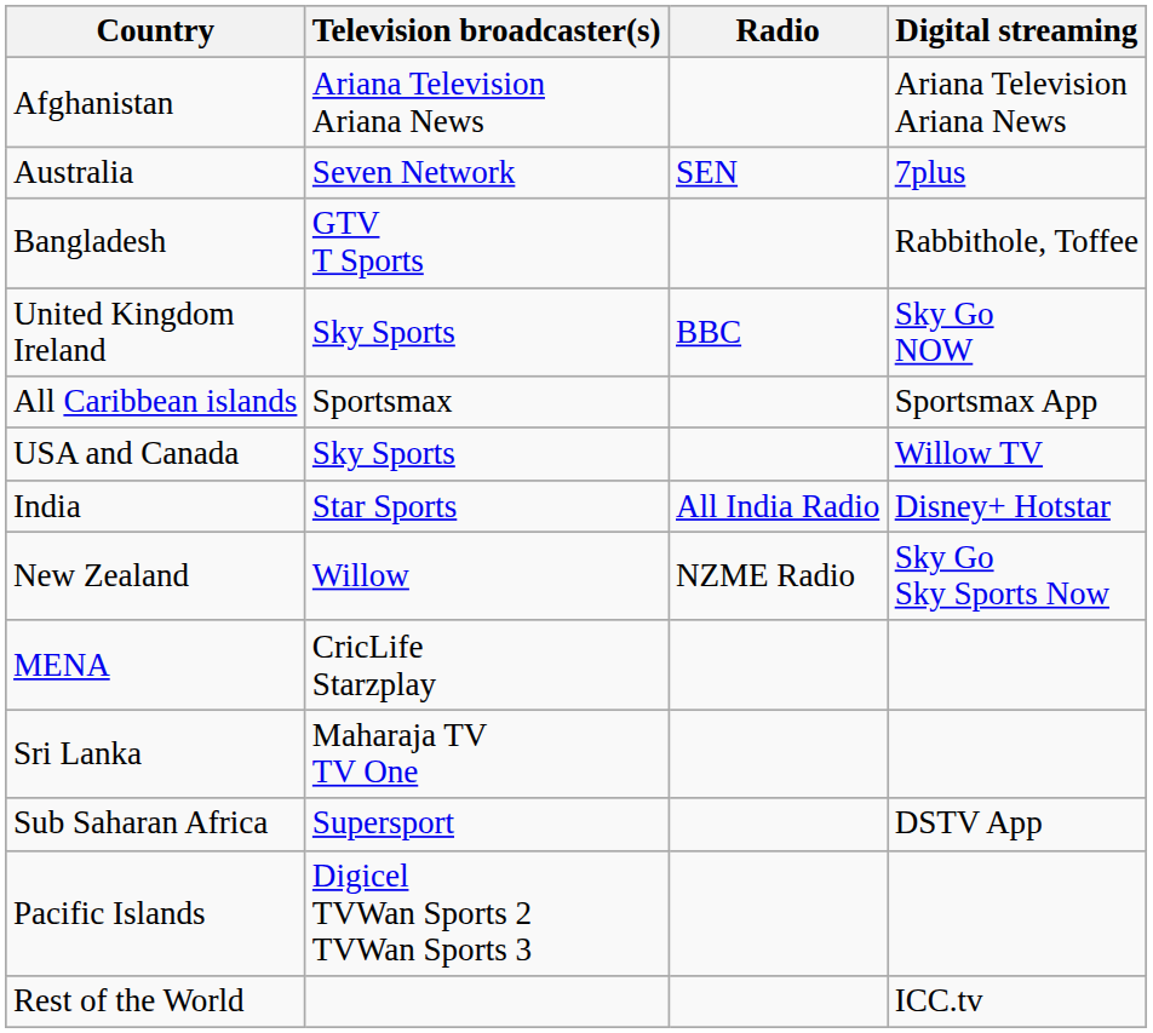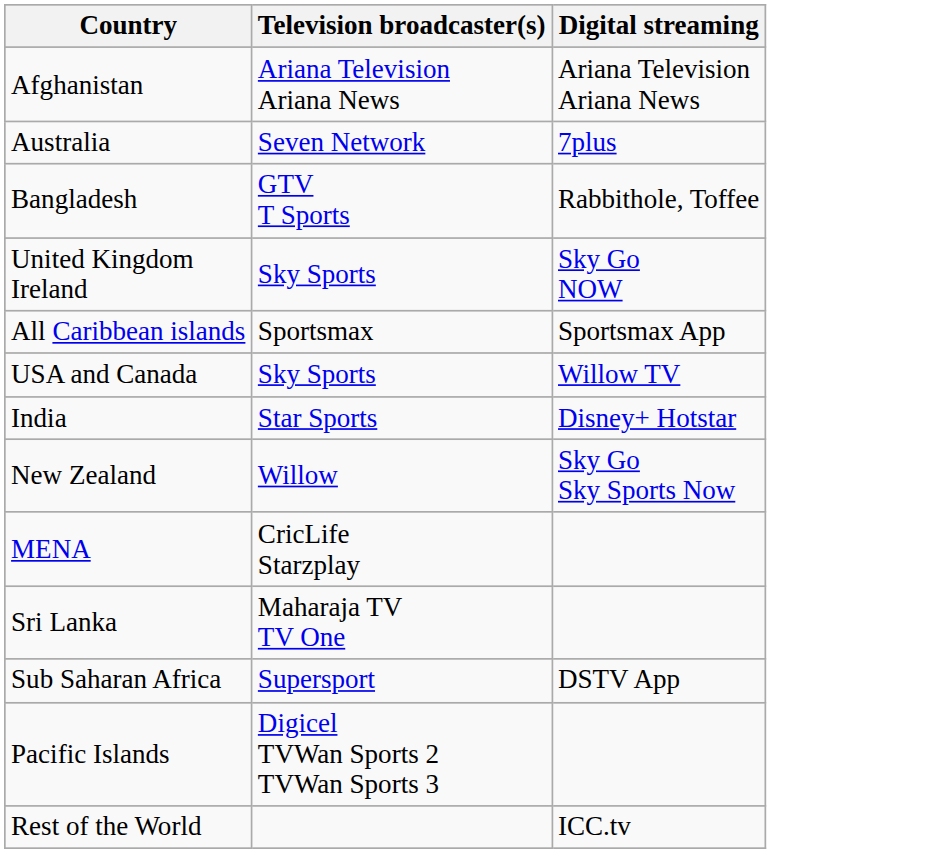- column: Radio | SEN | BBC | All India Radio | NZME Radio
